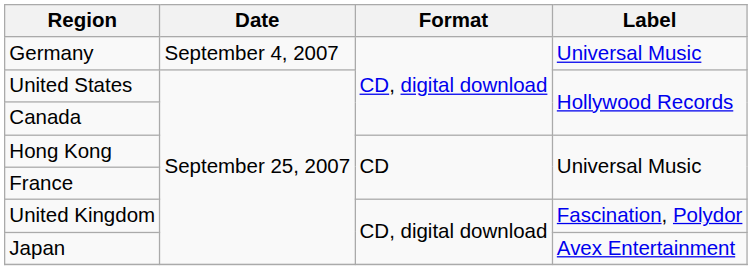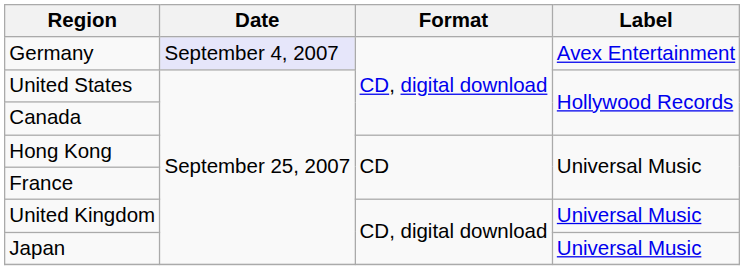Germany | Date: no background -> lavender background
Germany | Label: Universal Music -> Avex Entertainment
United Kingdom | Label: Fascination, Polydor -> Universal Music
Japan | Label: Avex Entertainment -> Universal Music
